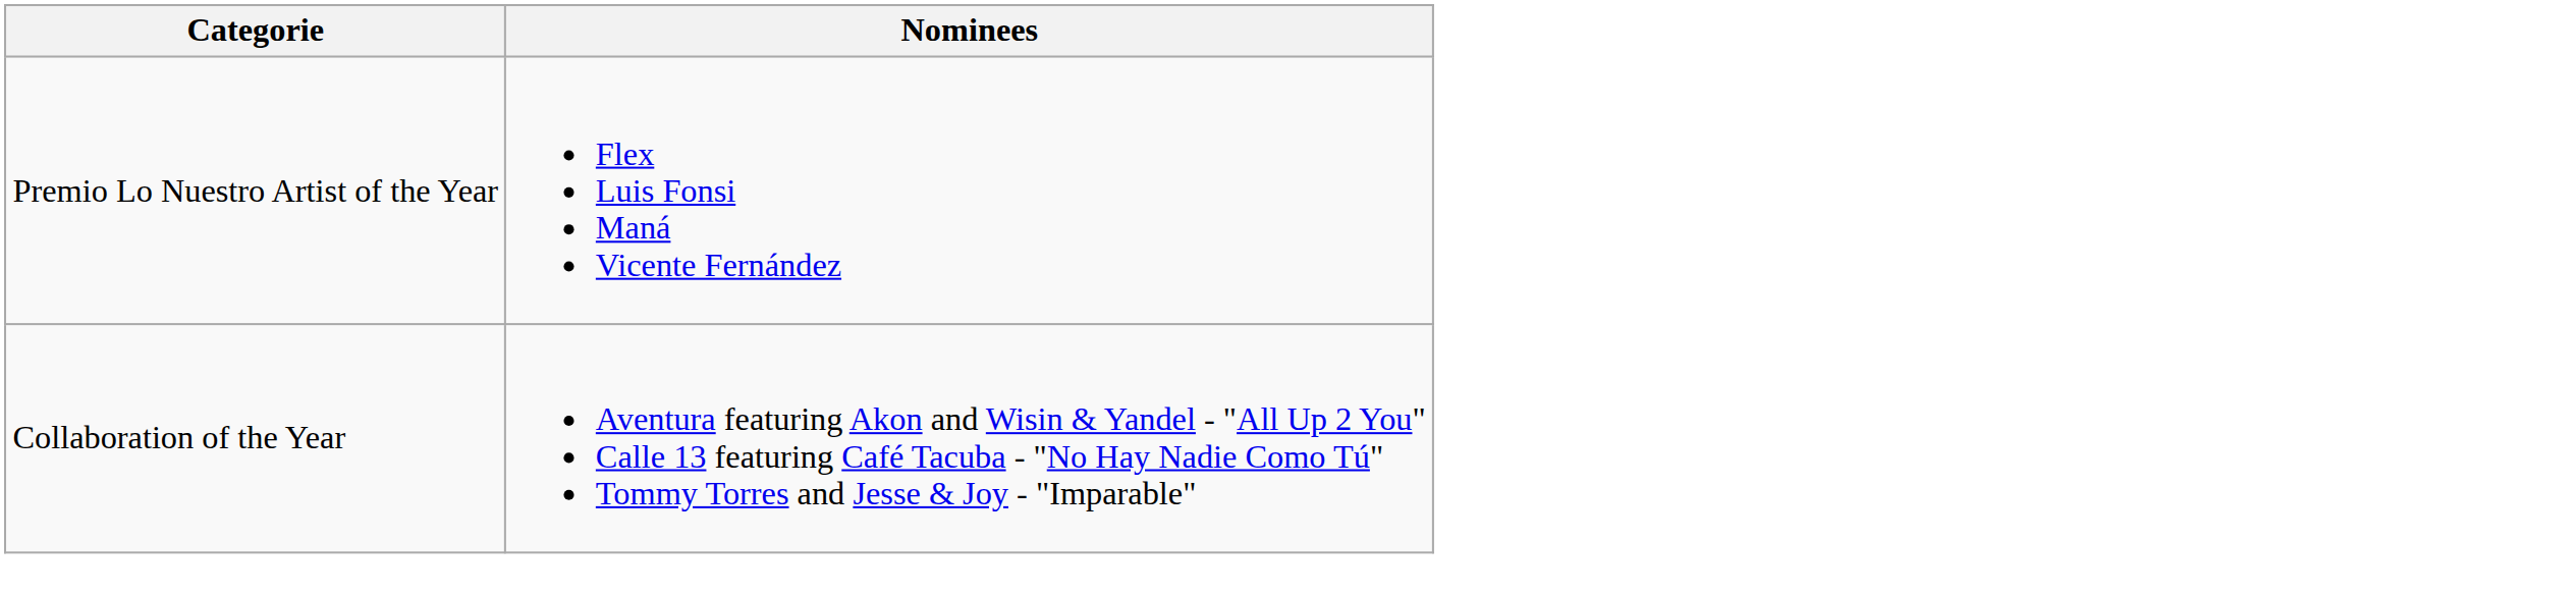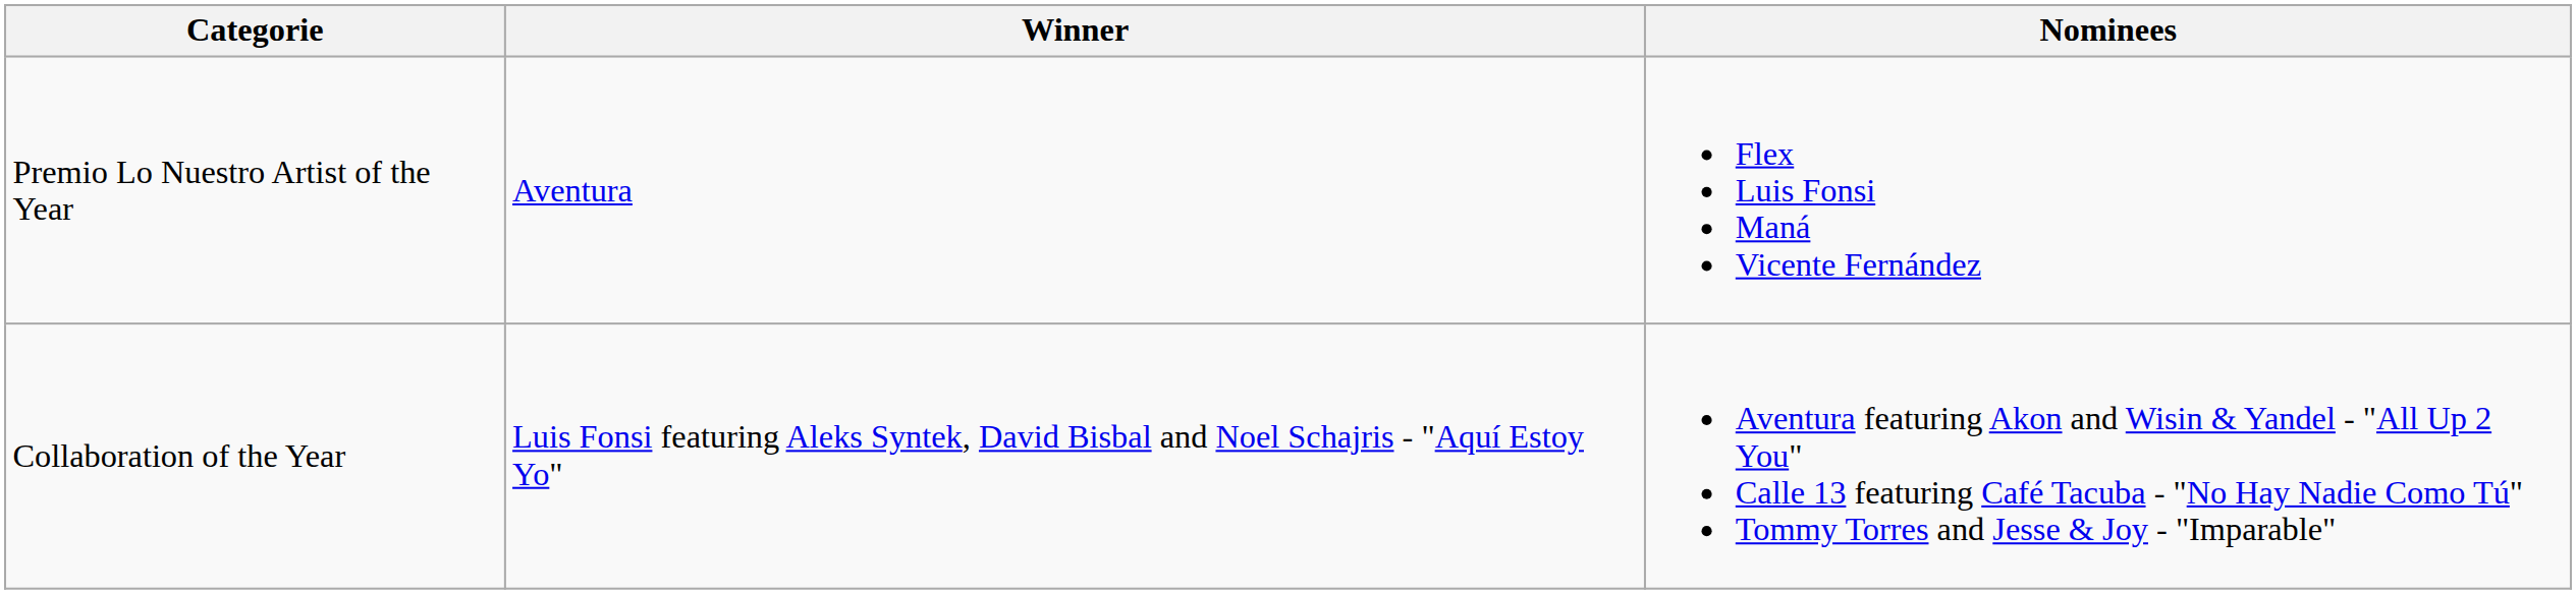+ column: Winner | Aventura | Luis Fonsi featuring Aleks Syntek, David Bisbal and Noel Schajris - "Aquí Estoy Yo"
